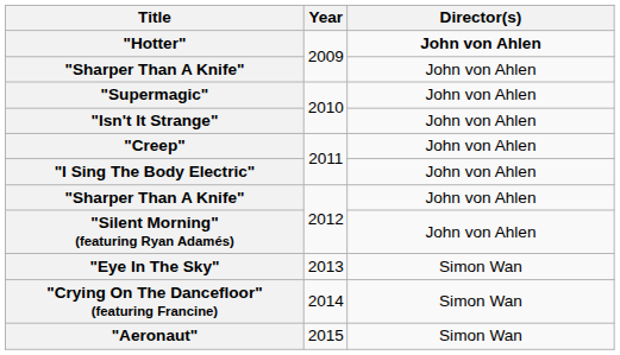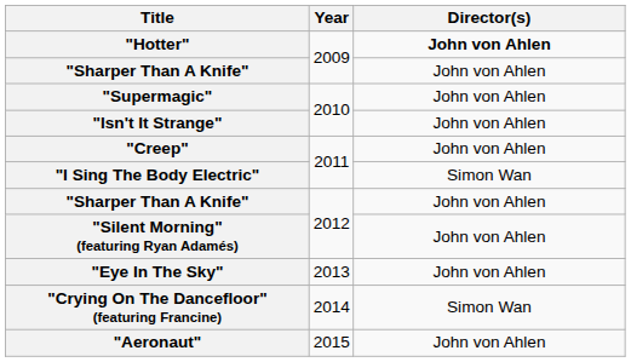"I Sing The Body Electric" | Director(s): John von Ahlen -> Simon Wan
"Eye In The Sky" | Director(s): Simon Wan -> John von Ahlen
"Aeronaut" | Director(s): Simon Wan -> John von Ahlen
